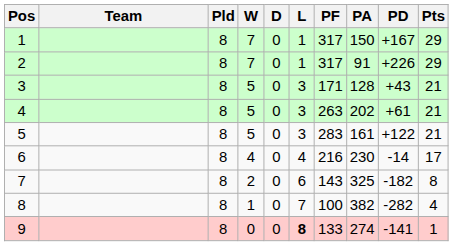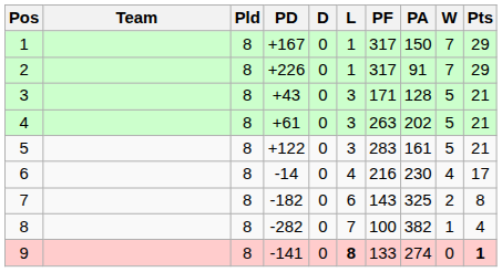columns swapped: W <-> PD
9 | Pts: normal -> bold
